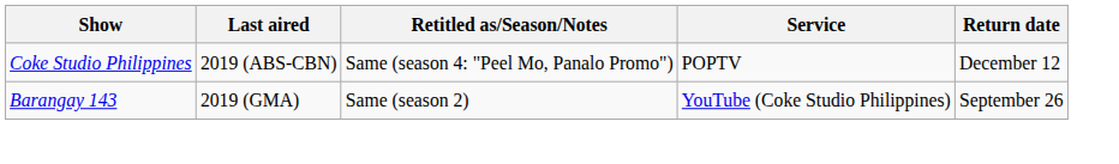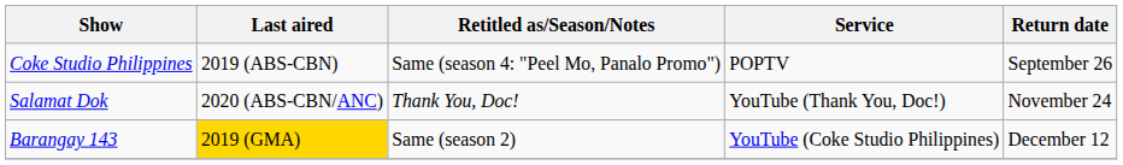Coke Studio Philippines | Return date: December 12 -> September 26
+ row: Salamat Dok | 2020 (ABS-CBN/ANC) | Thank You, Doc! | YouTube (Thank You, Doc!) | November 24
Barangay 143 | Last aired: no background -> gold background
Barangay 143 | Return date: September 26 -> December 12
